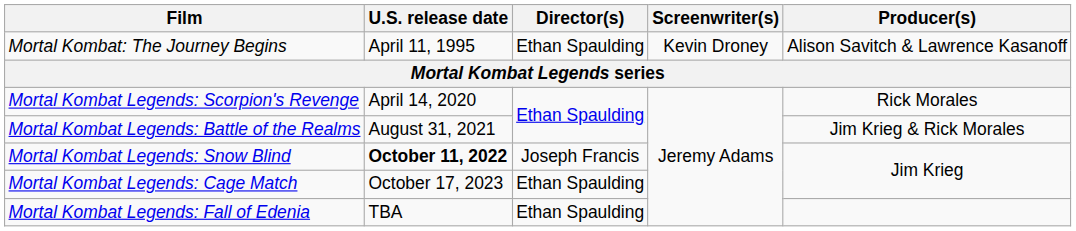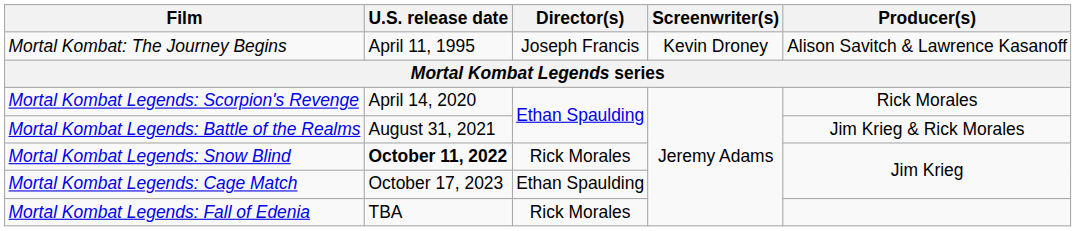Mortal Kombat: The Journey Begins | Director(s): Ethan Spaulding -> Joseph Francis
Mortal Kombat Legends: Snow Blind | Director(s): Joseph Francis -> Rick Morales
Mortal Kombat Legends: Fall of Edenia | Director(s): Ethan Spaulding -> Rick Morales
